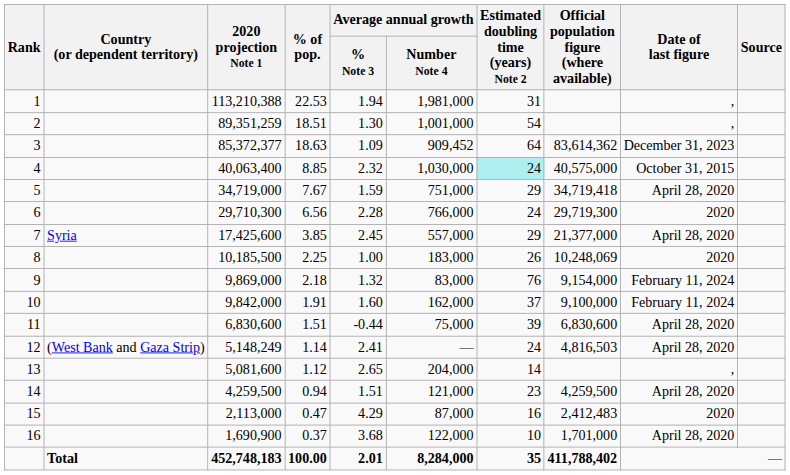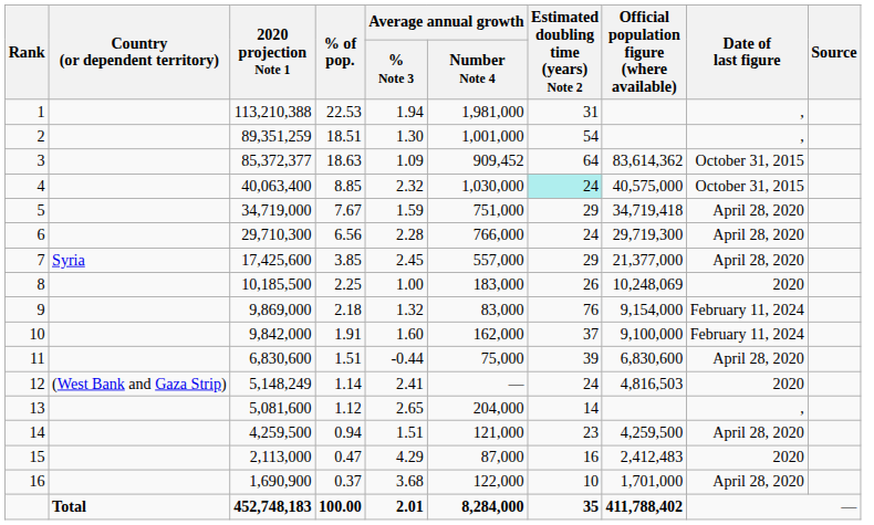3 | Date of last figure: December 31, 2023 -> October 31, 2015
6 | Date of last figure: 2020 -> April 28, 2020
12 | Date of last figure: April 28, 2020 -> 2020
